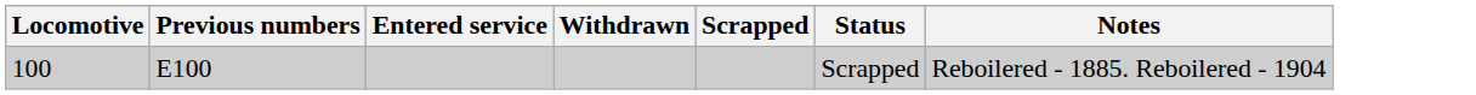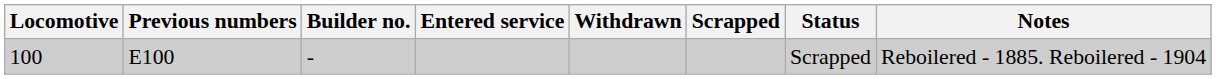+ column: Builder no. | -
